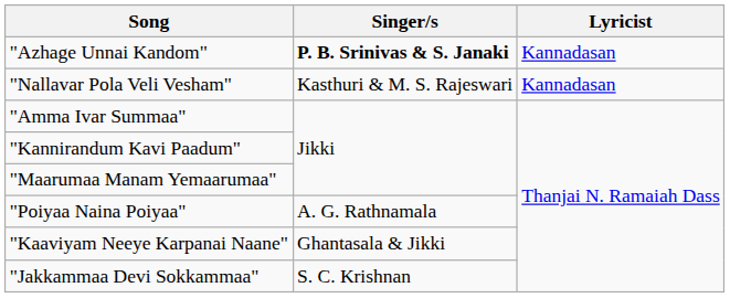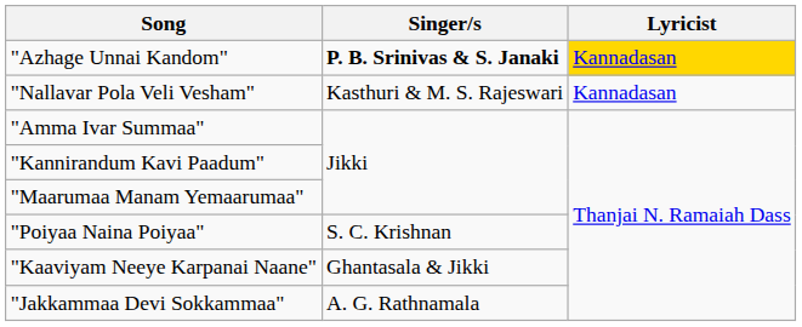"Azhage Unnai Kandom" | Lyricist: no background -> gold background
"Poiyaa Naina Poiyaa" | Singer/s: A. G. Rathnamala -> S. C. Krishnan
"Jakkammaa Devi Sokkammaa" | Singer/s: S. C. Krishnan -> A. G. Rathnamala
